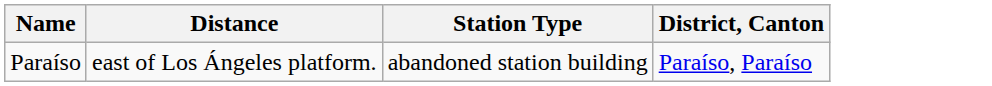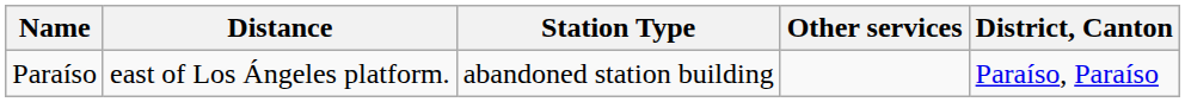+ column: Other services
